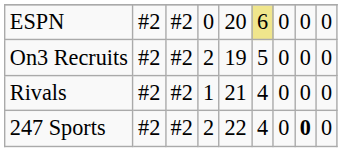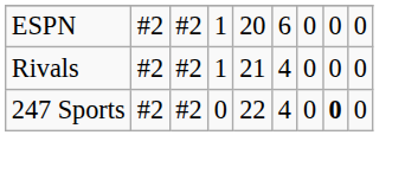ESPN | column 4: 0 -> 1
ESPN | column 6: khaki background -> no background
- row: On3 Recruits | #2 | #2 | 2 | 19 | 5 | 0 | 0 | 0
247 Sports | column 4: 2 -> 0
